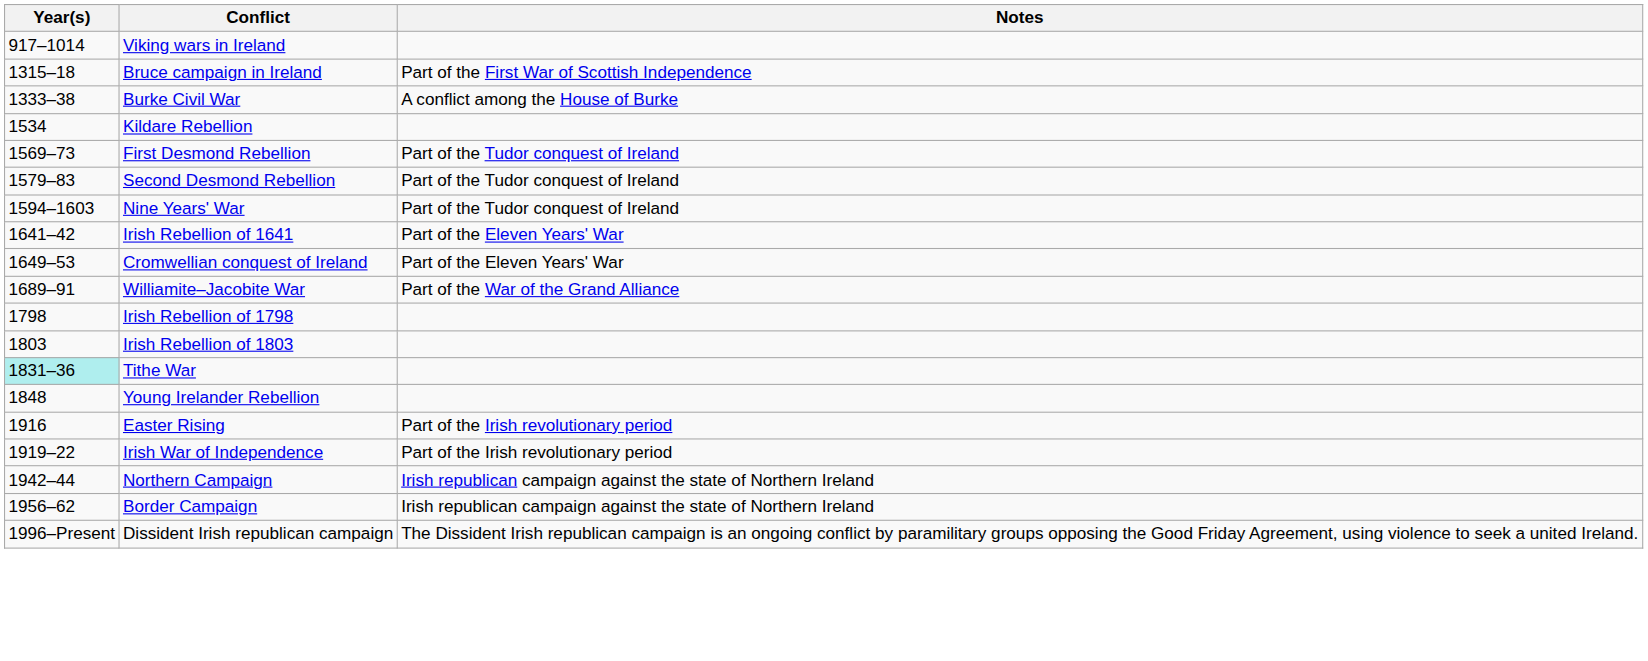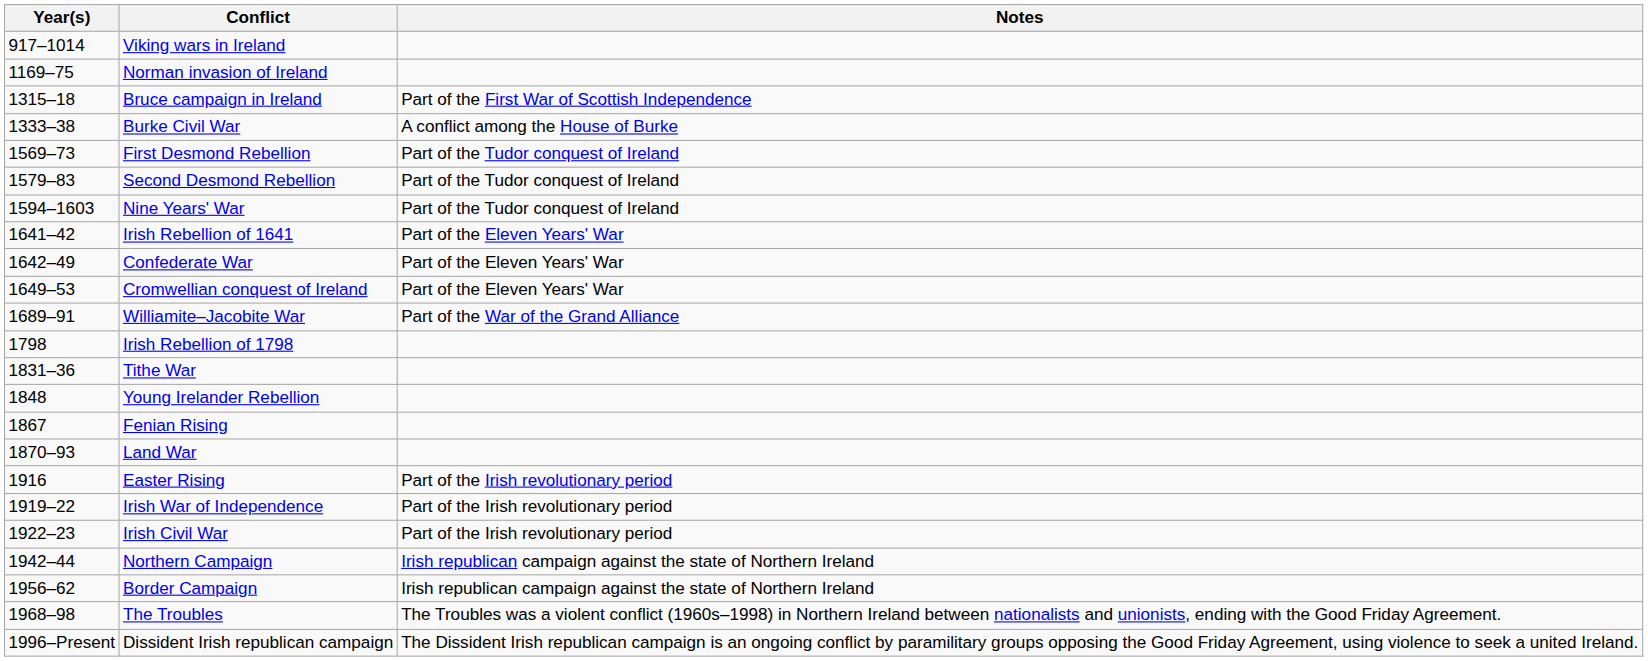+ row: 1169–75 | Norman invasion of Ireland
- row: 1534 | Kildare Rebellion
+ row: 1642–49 | Confederate War | Part of the Eleven Years' War
- row: 1803 | Irish Rebellion of 1803
Tithe War | Year(s): paleturquoise background -> no background
+ row: 1867 | Fenian Rising
+ row: 1870–93 | Land War
+ row: 1922–23 | Irish Civil War | Part of the Irish revolutionary period
+ row: 1968–98 | The Troubles | The Troubles was a violent conflict (1960s–1998) in Northern Ireland between nationalists and unionists, ending with the Good Friday Agreement.
